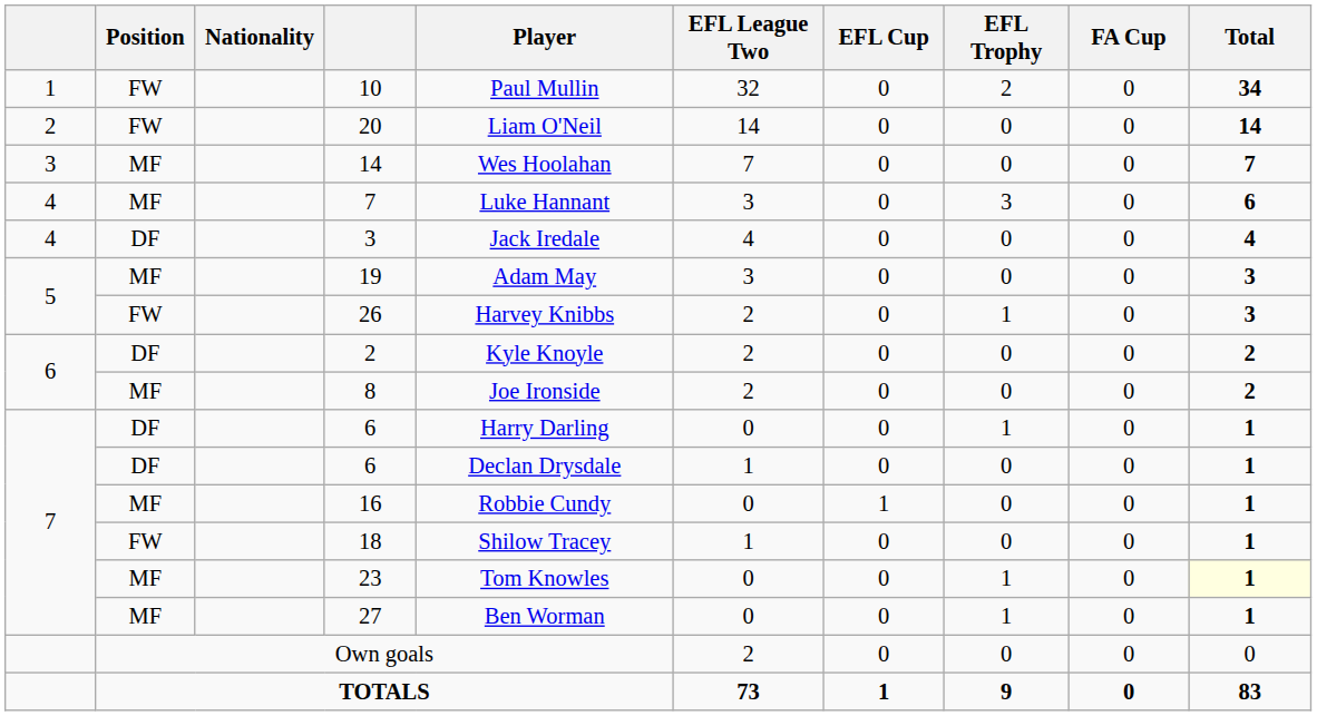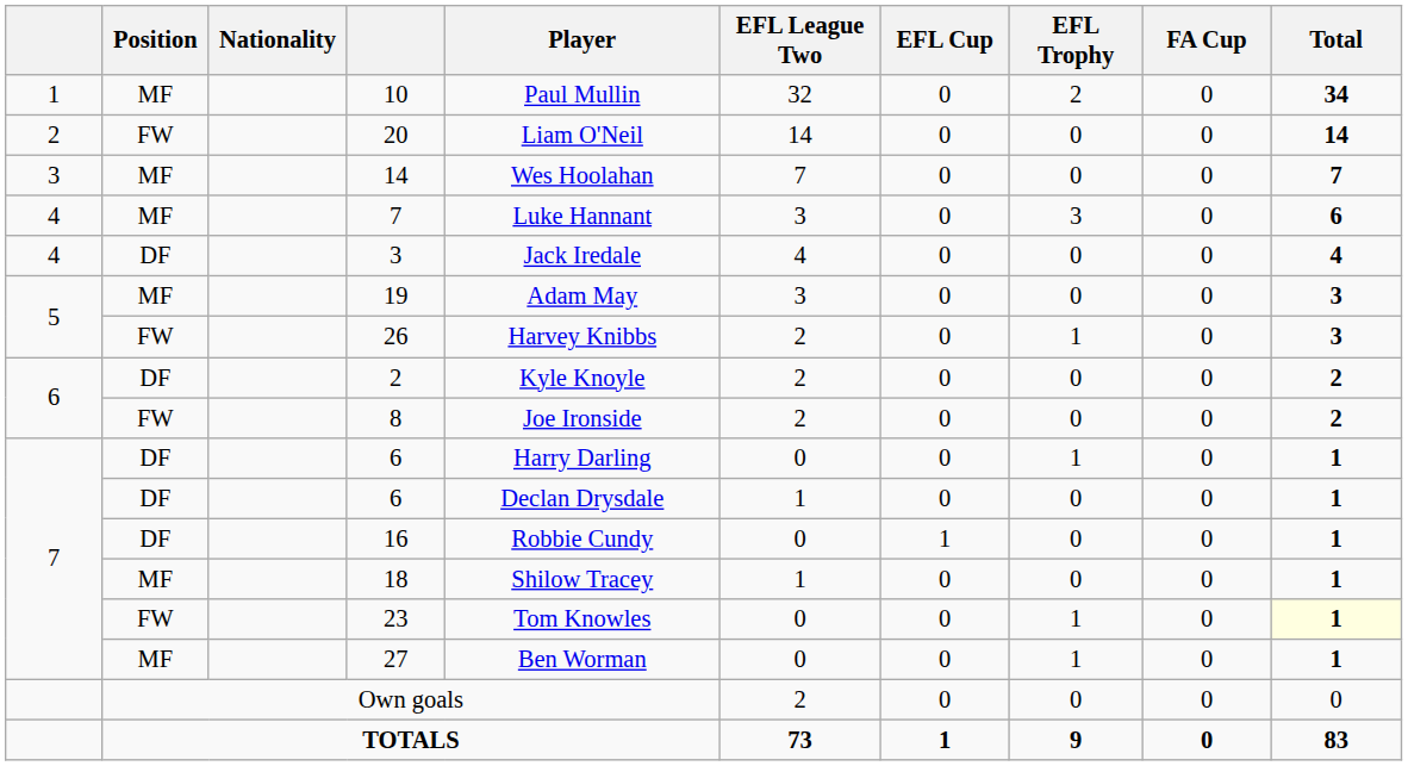10 | Position: FW -> MF
8 | Position: MF -> FW
16 | Position: MF -> DF
18 | Position: FW -> MF
23 | Position: MF -> FW
